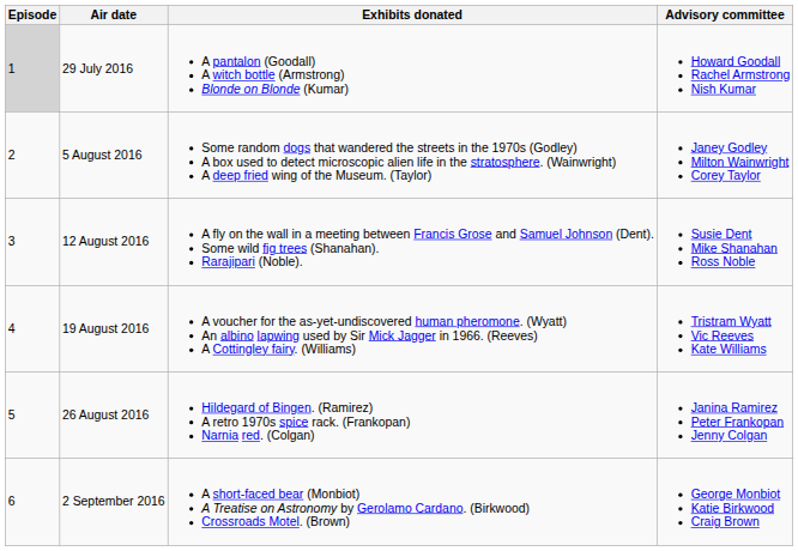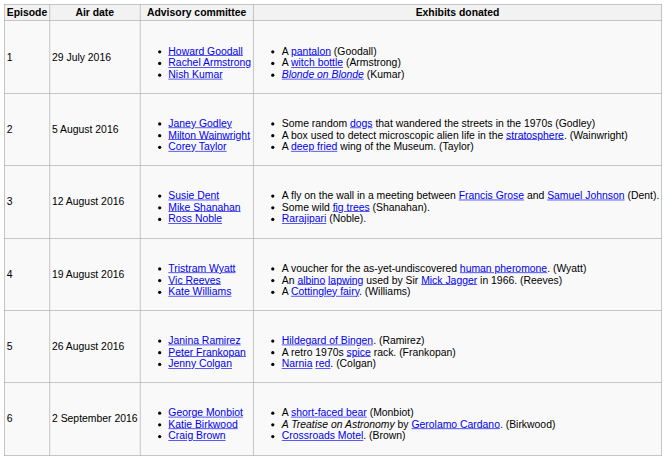columns swapped: Advisory committee <-> Exhibits donated
29 July 2016 | Episode: lightgrey background -> no background
